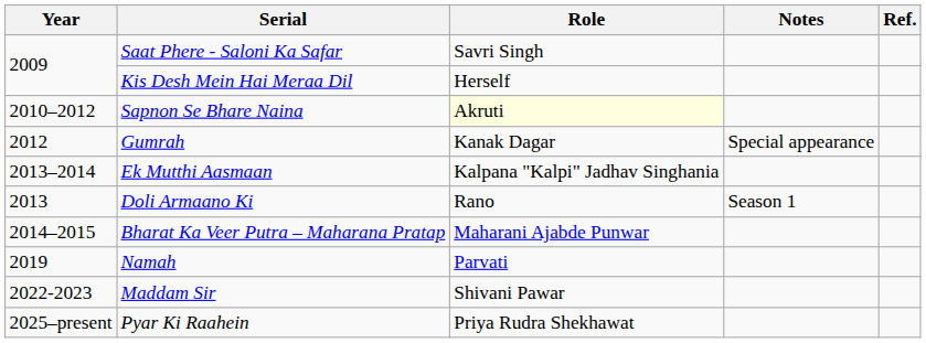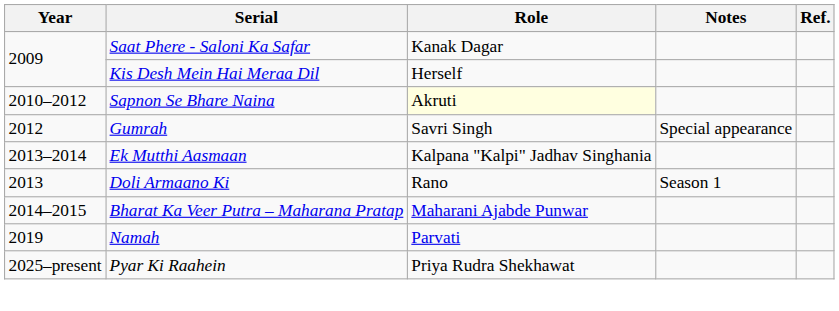Saat Phere - Saloni Ka Safar | Role: Savri Singh -> Kanak Dagar
Gumrah | Role: Kanak Dagar -> Savri Singh
- row: 2022-2023 | Maddam Sir | Shivani Pawar
